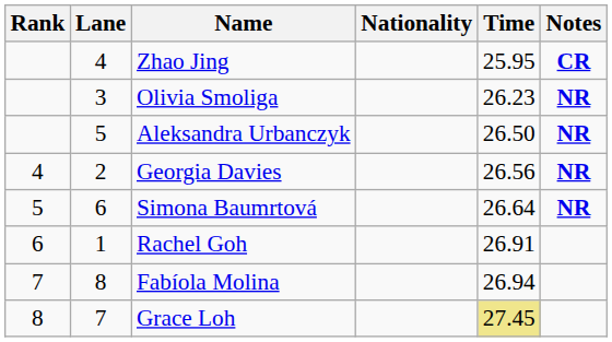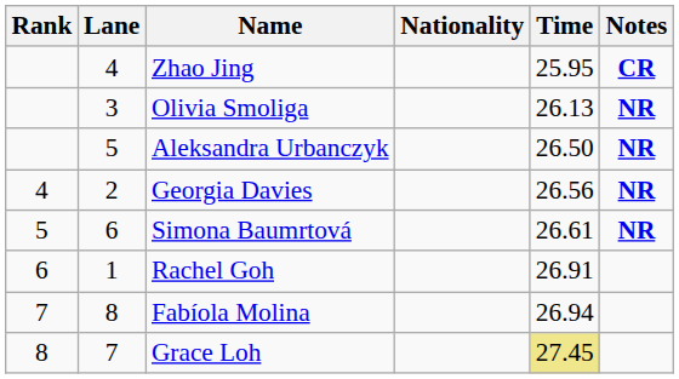Olivia Smoliga | Time: 26.23 -> 26.13
Simona Baumrtová | Time: 26.64 -> 26.61
